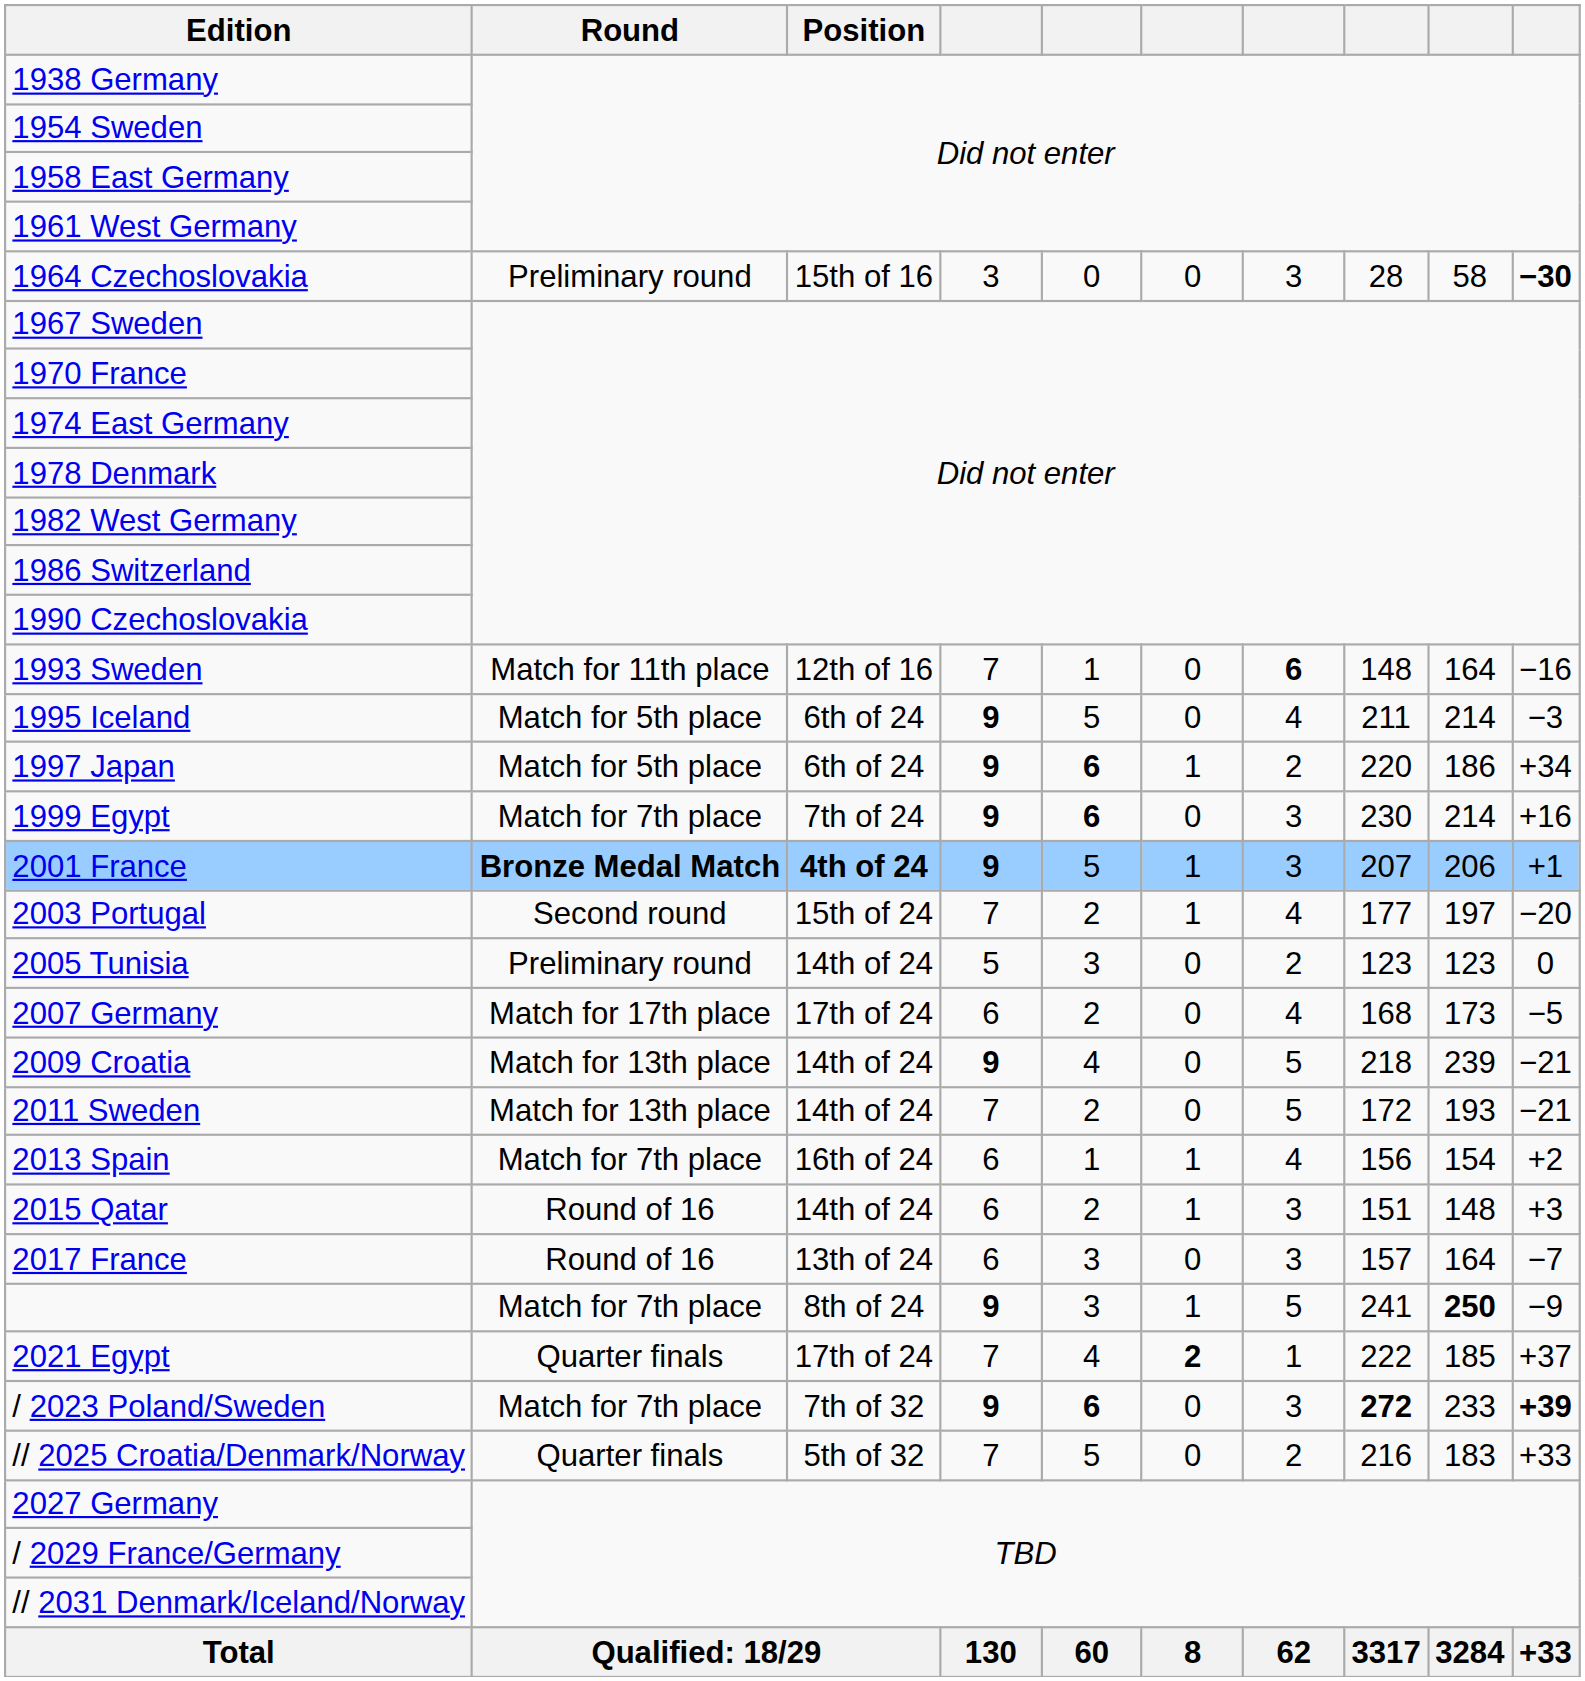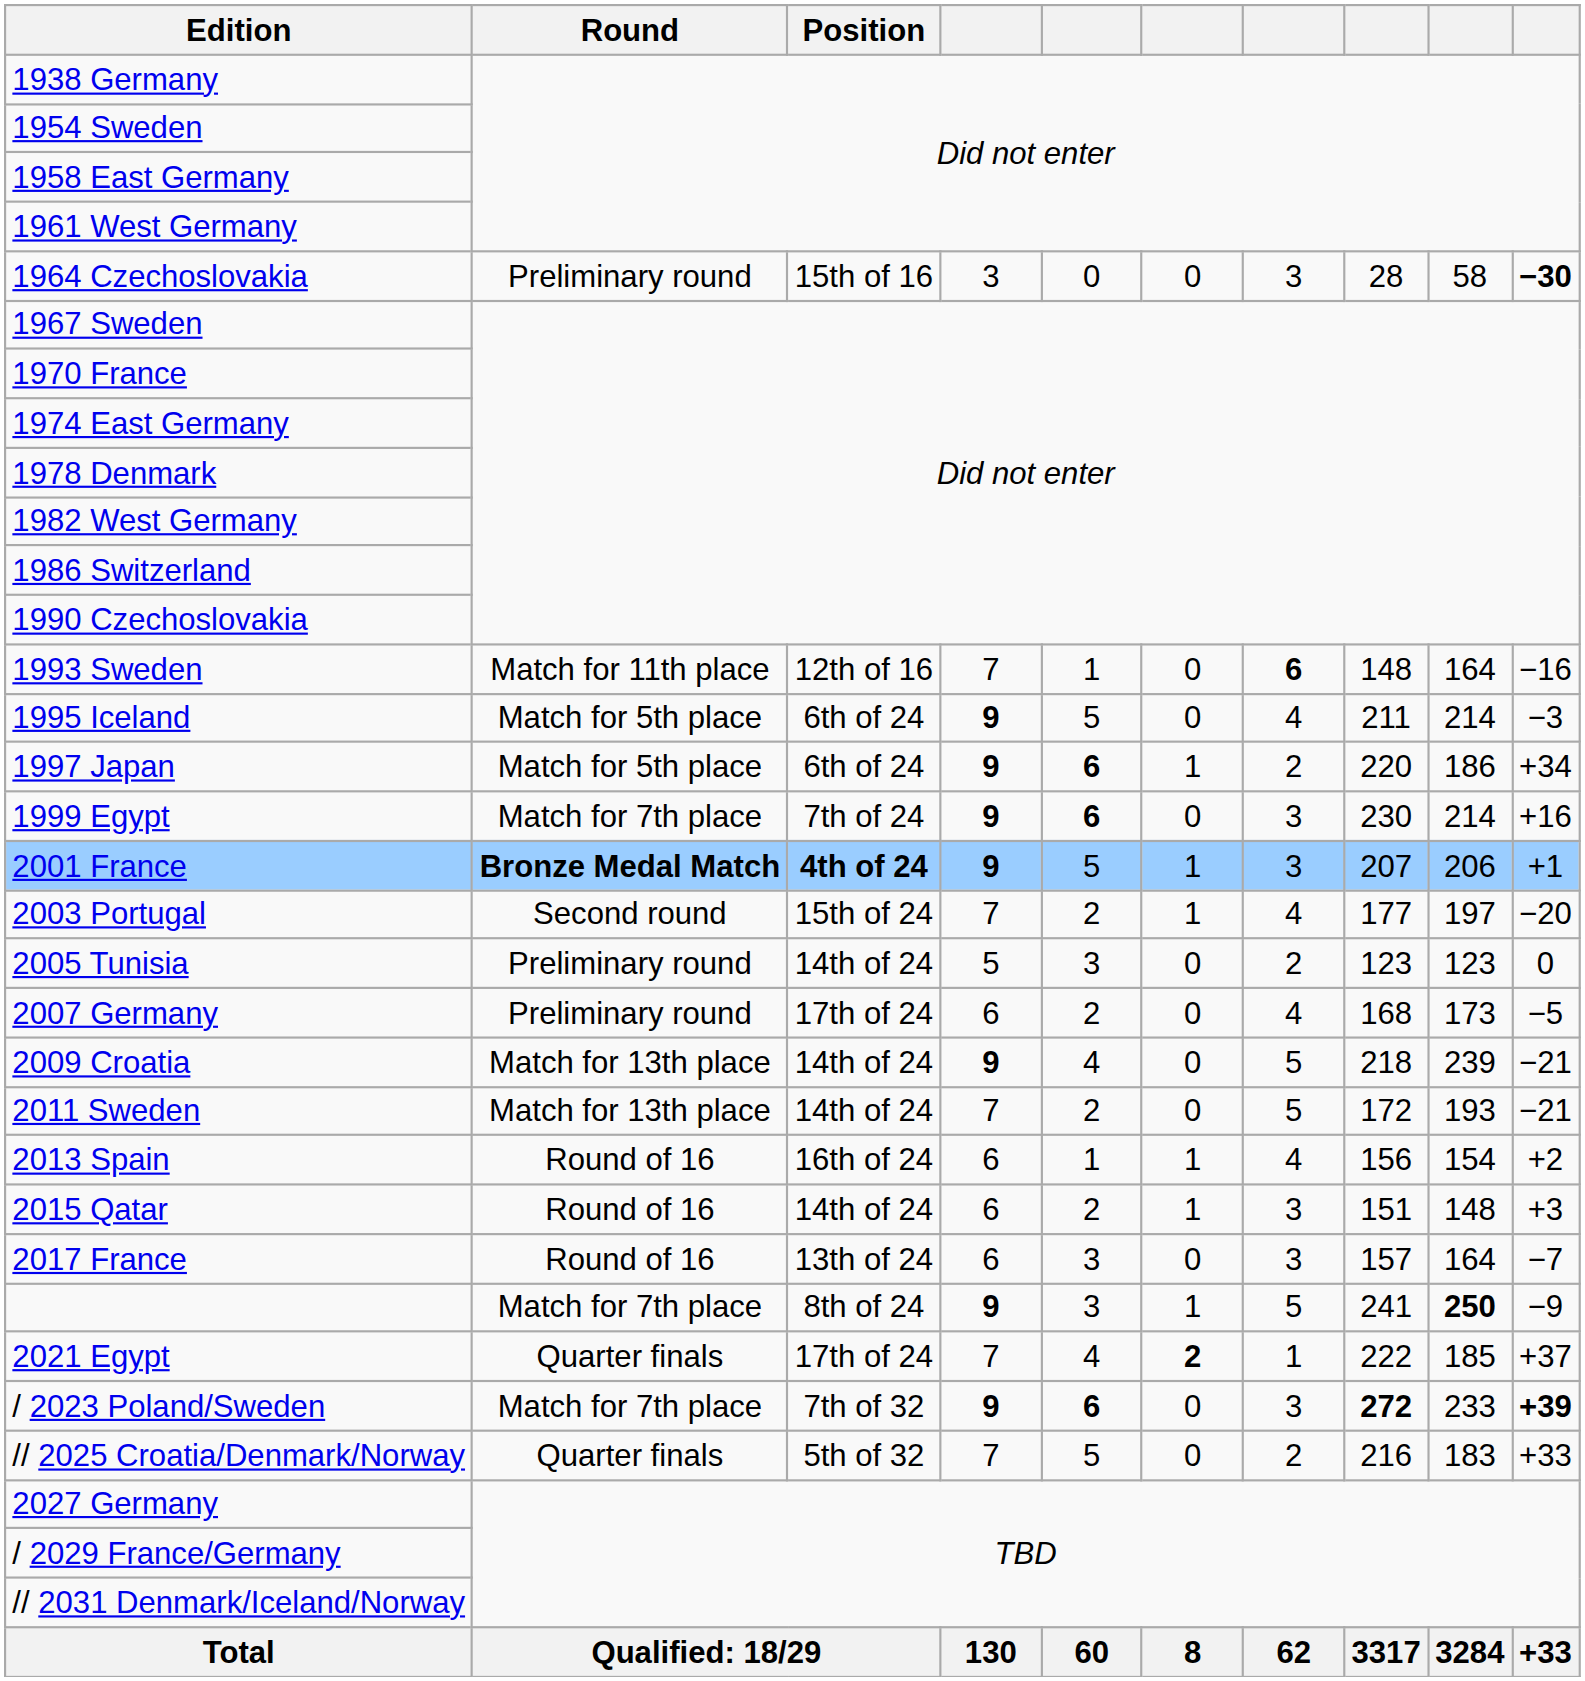2007 Germany | Round: Match for 17th place -> Preliminary round
2013 Spain | Round: Match for 7th place -> Round of 16
